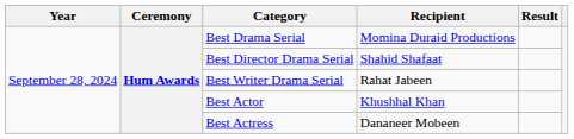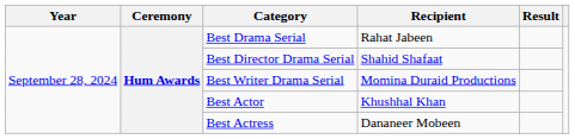Best Drama Serial | Recipient: Momina Duraid Productions -> Rahat Jabeen
Best Writer Drama Serial | Recipient: Rahat Jabeen -> Momina Duraid Productions
